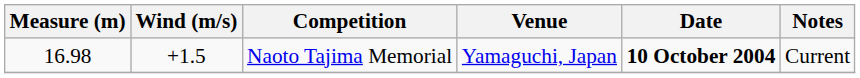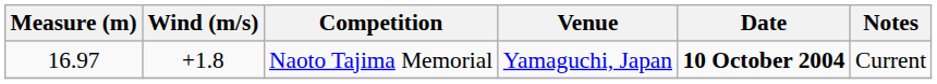Naoto Tajima Memorial | Measure (m): 16.98 -> 16.97
Naoto Tajima Memorial | Wind (m/s): +1.5 -> +1.8
